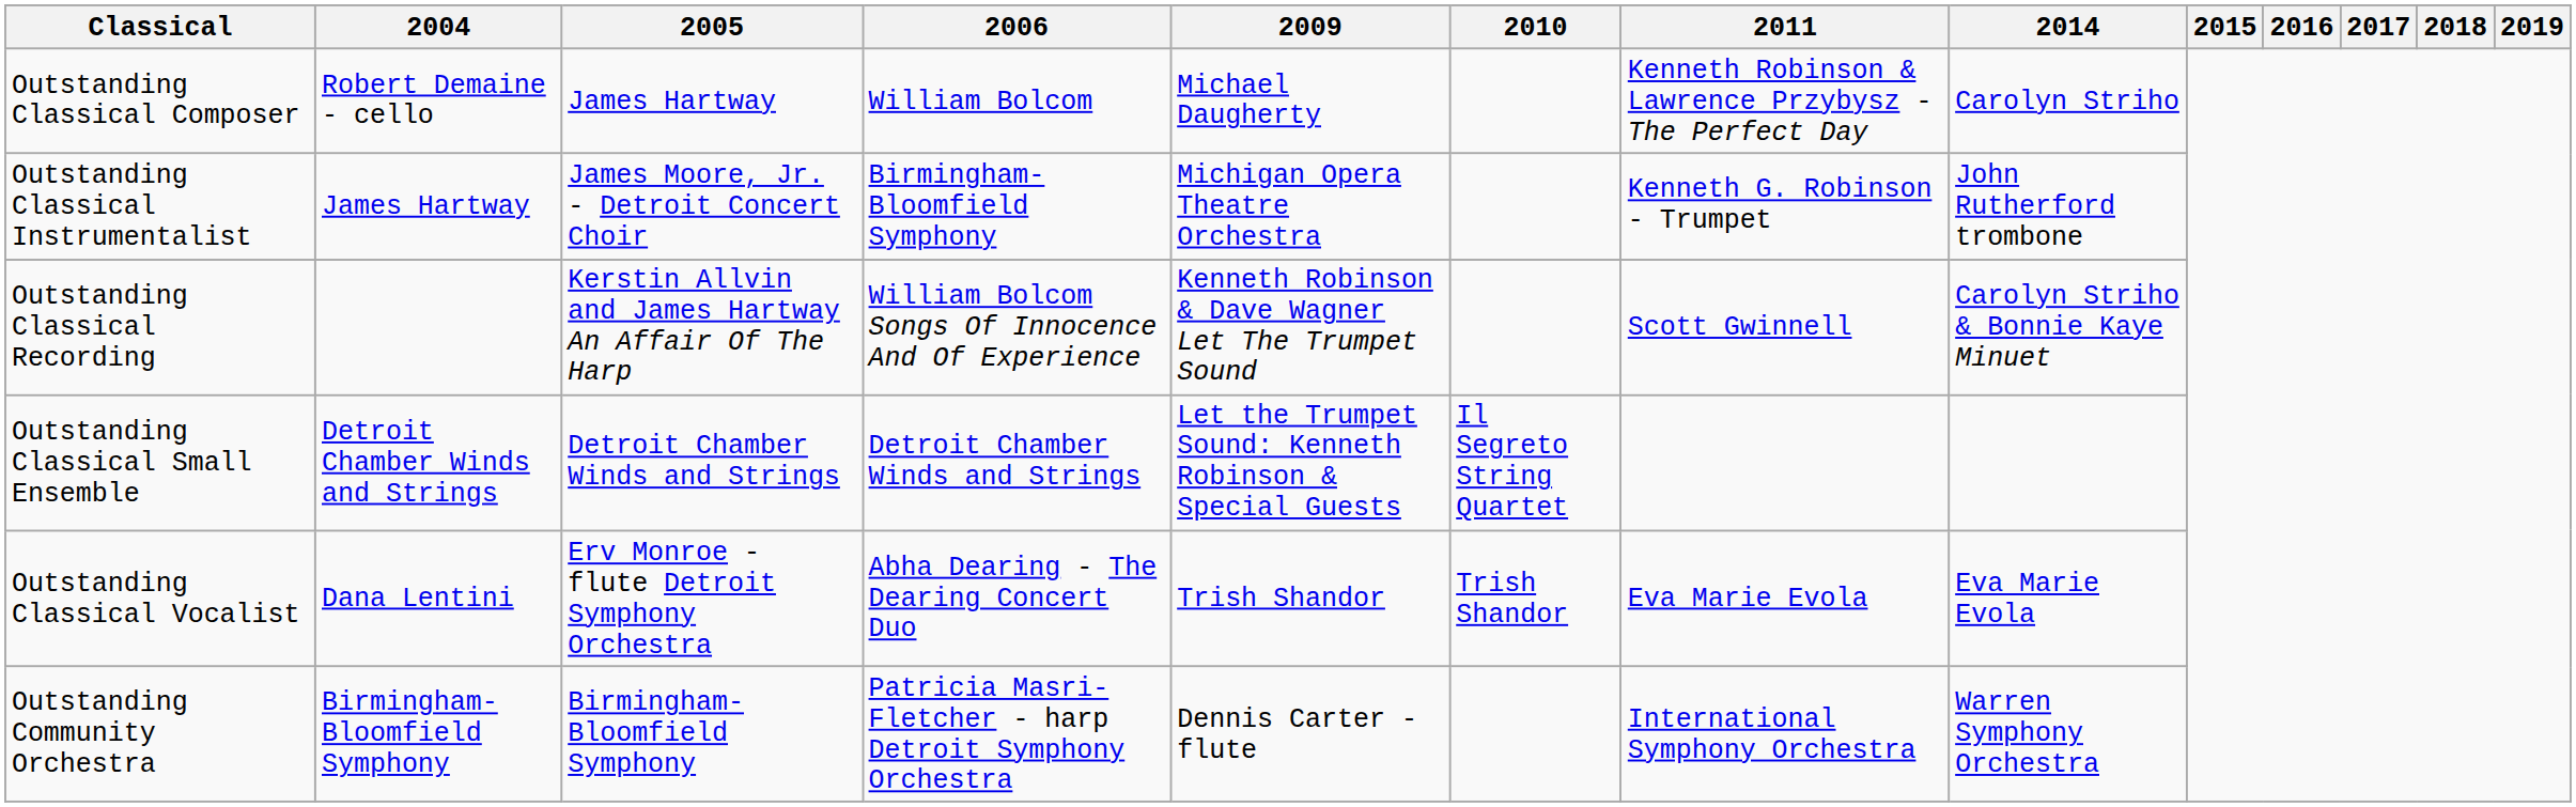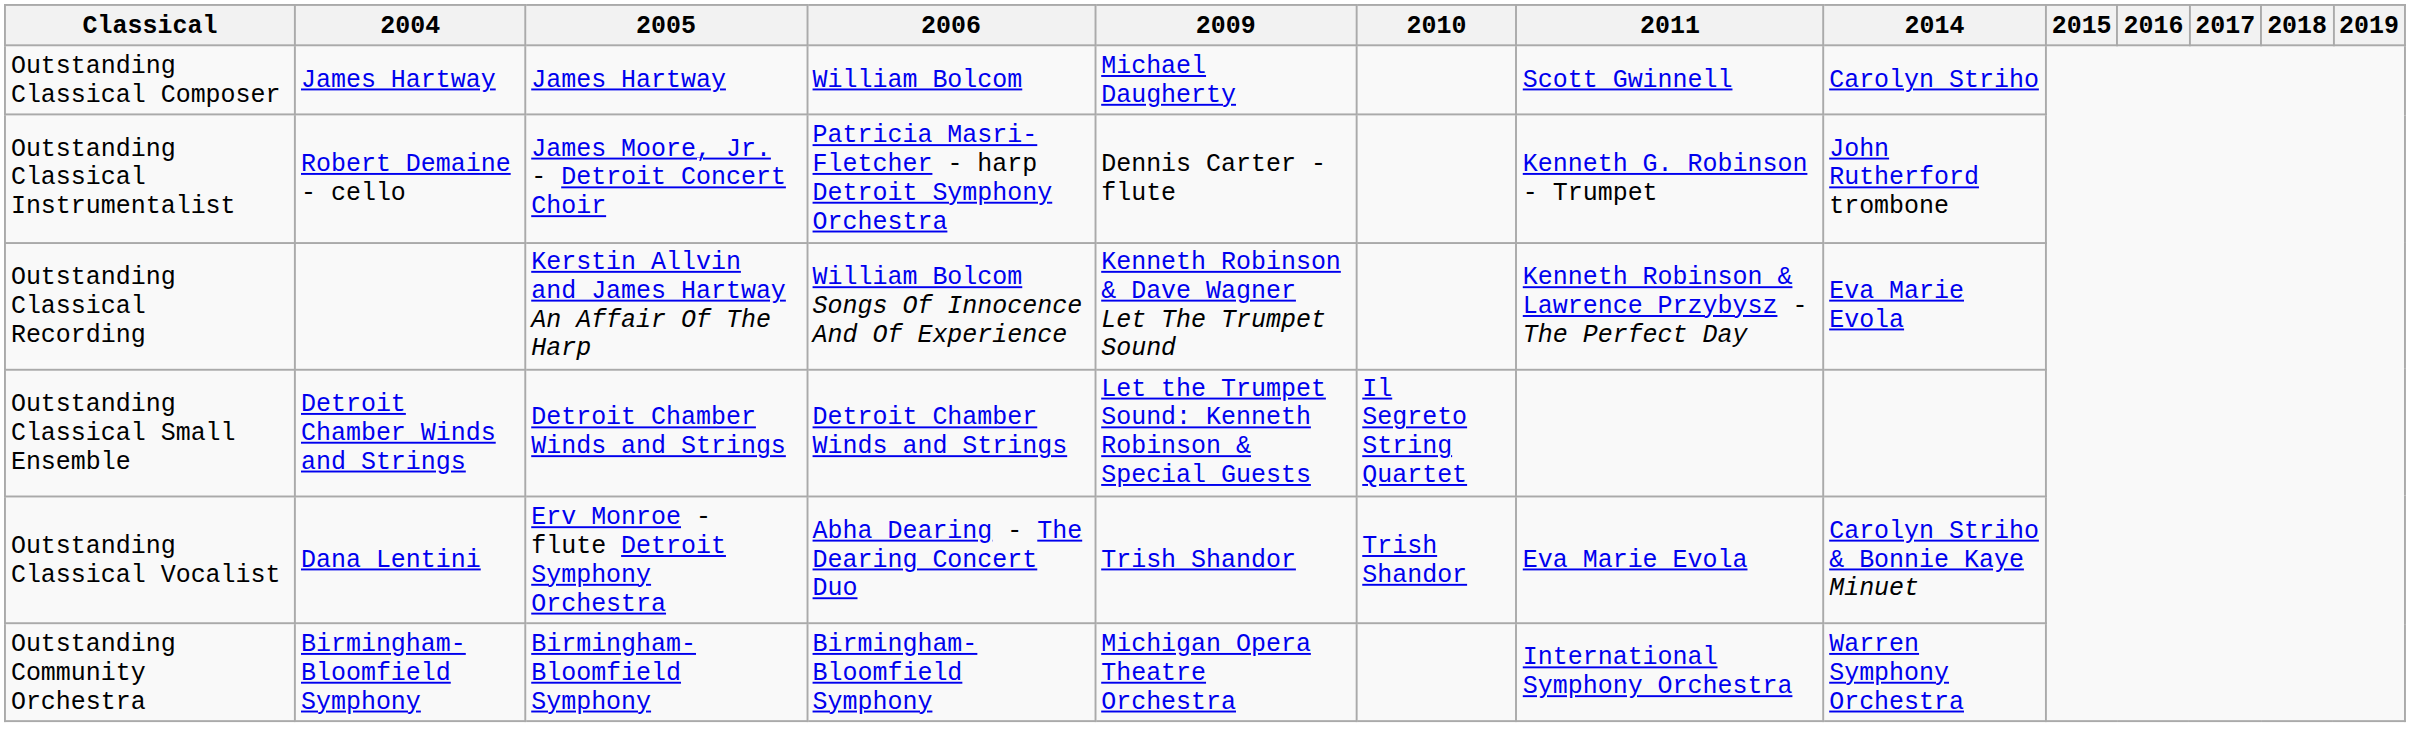Outstanding Classical Composer | 2004: Robert Demaine - cello -> James Hartway
Outstanding Classical Composer | 2011: Kenneth Robinson & Lawrence Przybysz - The Perfect Day -> Scott Gwinnell
Outstanding Classical Instrumentalist | 2004: James Hartway -> Robert Demaine - cello
Outstanding Classical Instrumentalist | 2006: Birmingham-Bloomfield Symphony -> Patricia Masri-Fletcher - harp Detroit Symphony Orchestra
Outstanding Classical Instrumentalist | 2009: Michigan Opera Theatre Orchestra -> Dennis Carter - flute
Outstanding Classical Recording | 2011: Scott Gwinnell -> Kenneth Robinson & Lawrence Przybysz - The Perfect Day
Outstanding Classical Recording | 2014: Carolyn Striho & Bonnie Kaye Minuet -> Eva Marie Evola
Outstanding Classical Vocalist | 2014: Eva Marie Evola -> Carolyn Striho & Bonnie Kaye Minuet
Outstanding Community Orchestra | 2006: Patricia Masri-Fletcher - harp Detroit Symphony Orchestra -> Birmingham-Bloomfield Symphony
Outstanding Community Orchestra | 2009: Dennis Carter - flute -> Michigan Opera Theatre Orchestra
